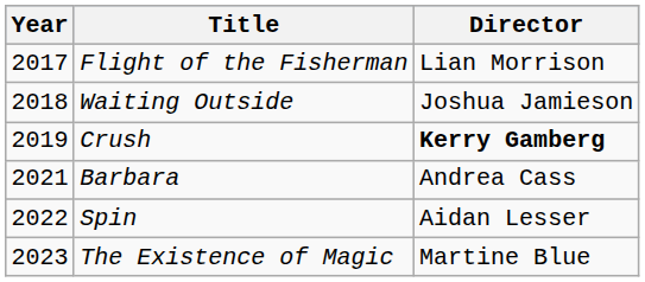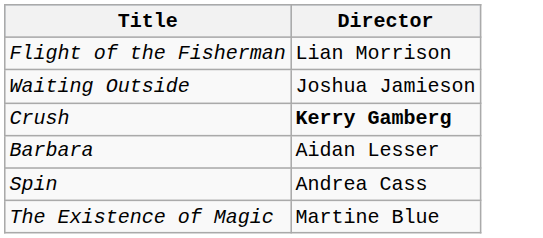- column: Year | 2017 | 2018 | 2019 | 2021 | 2022 | 2023
Barbara | Director: Andrea Cass -> Aidan Lesser
Spin | Director: Aidan Lesser -> Andrea Cass
